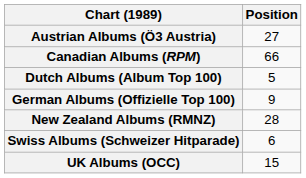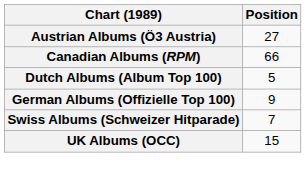- row: New Zealand Albums (RMNZ) | 28
Swiss Albums (Schweizer Hitparade) | Position: 6 -> 7
